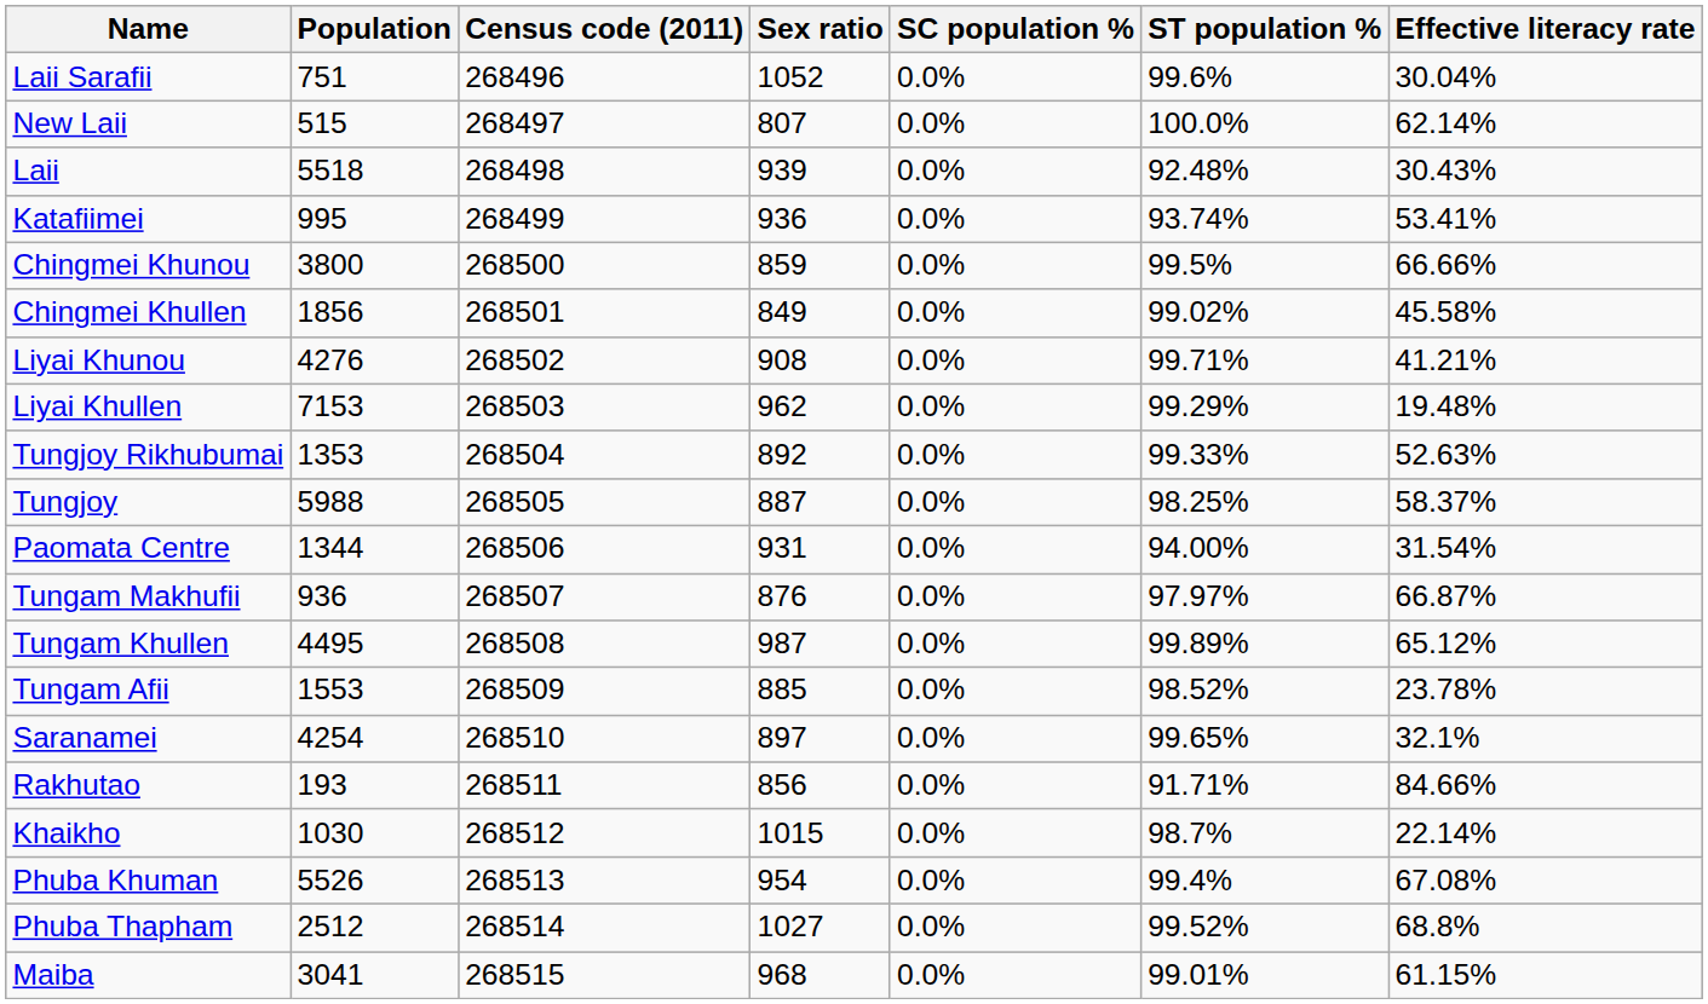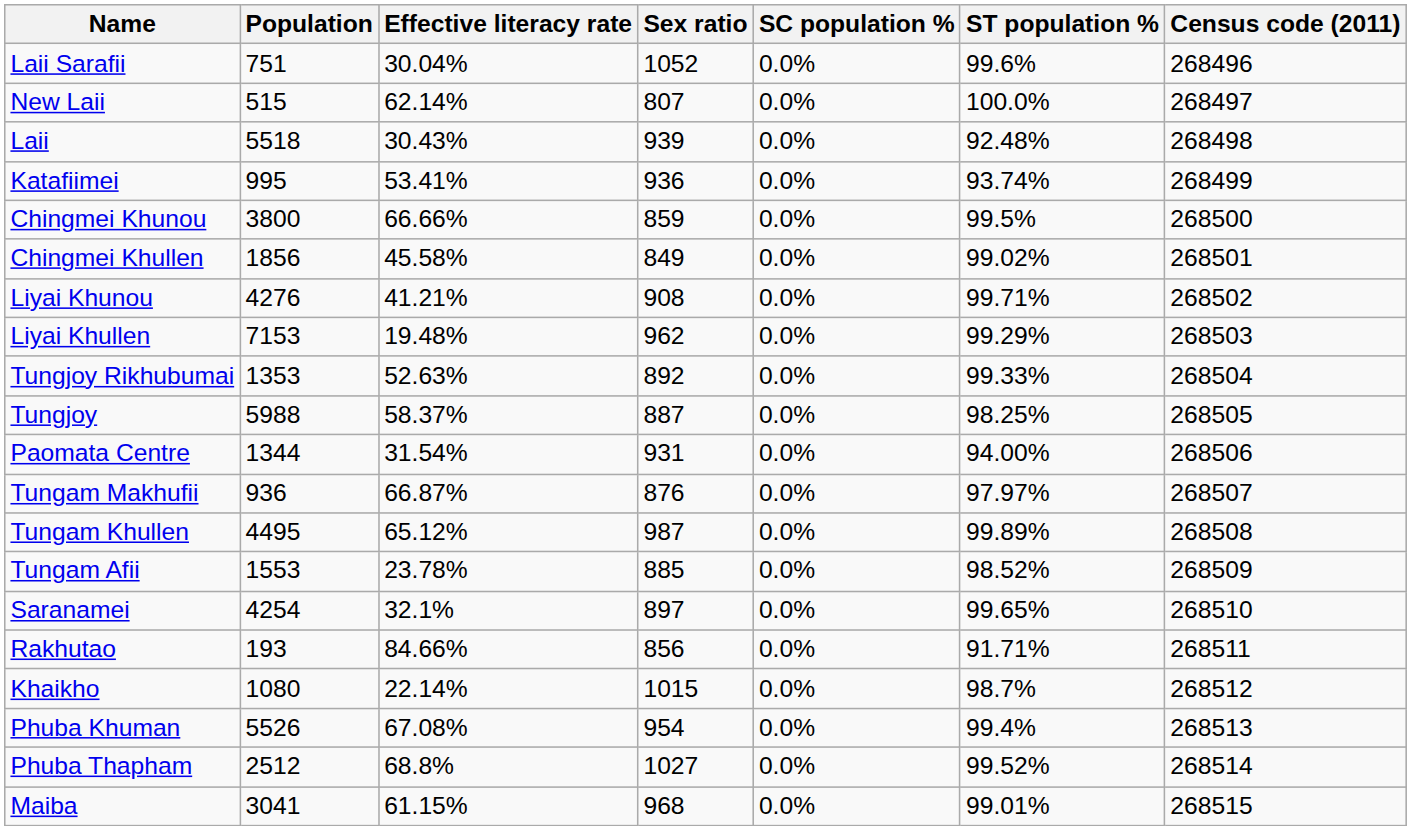columns swapped: Effective literacy rate <-> Census code (2011)
Khaikho | Population: 1030 -> 1080
